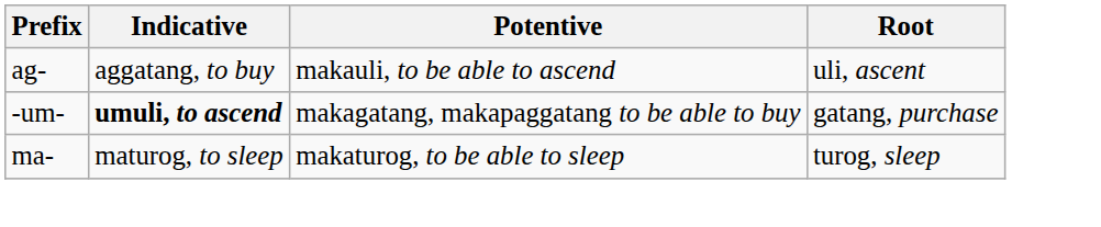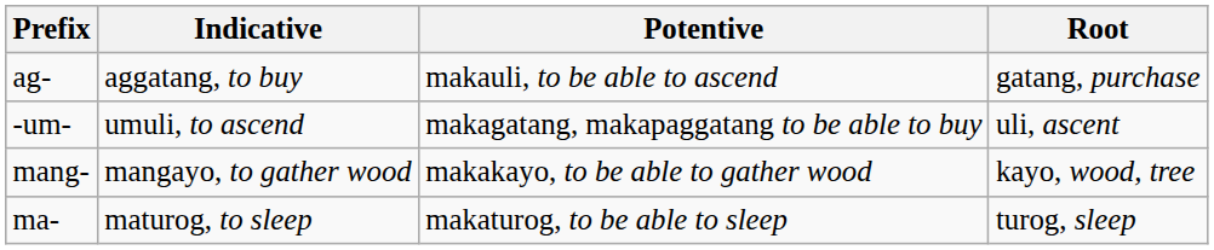ag- | Root: uli, ascent -> gatang, purchase
-um- | Indicative: bold -> normal
-um- | Root: gatang, purchase -> uli, ascent
+ row: mang- | mangayo, to gather wood | makakayo, to be able to gather wood | kayo, wood, tree
